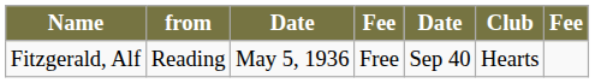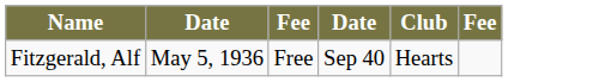- column: from | Reading
